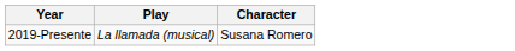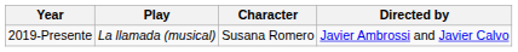+ column: Directed by | Javier Ambrossi and Javier Calvo
